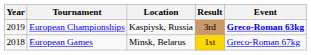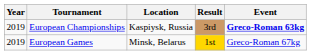European Games | Year: 2018 -> 2019
